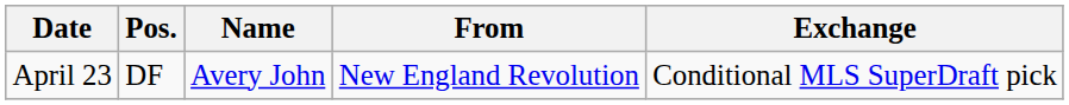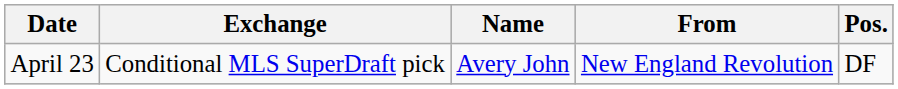columns swapped: Pos. <-> Exchange
